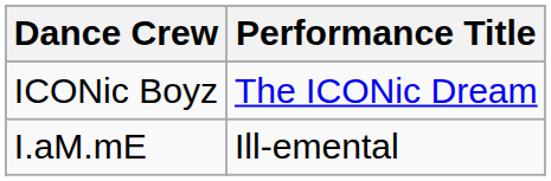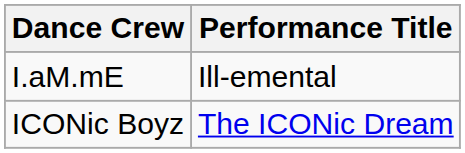rows swapped: ICONic Boyz <-> I.aM.mE
